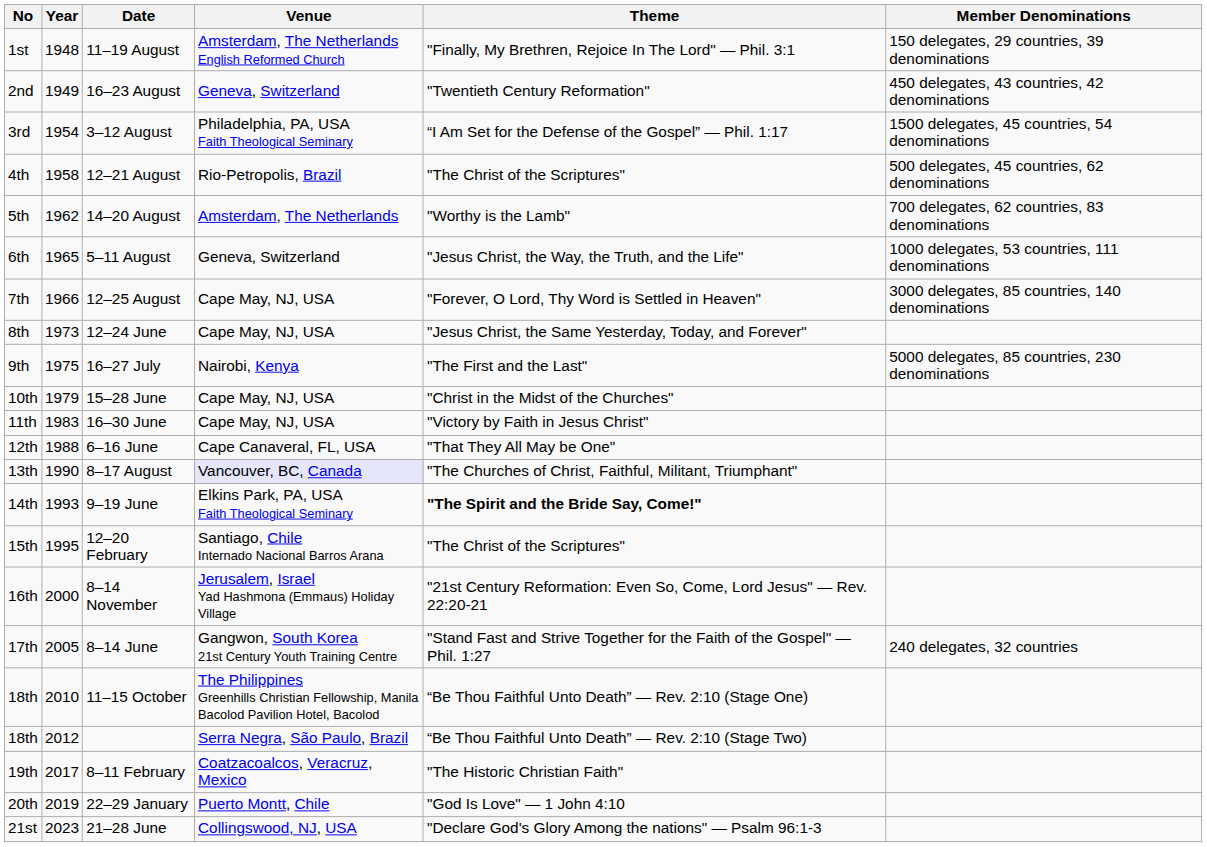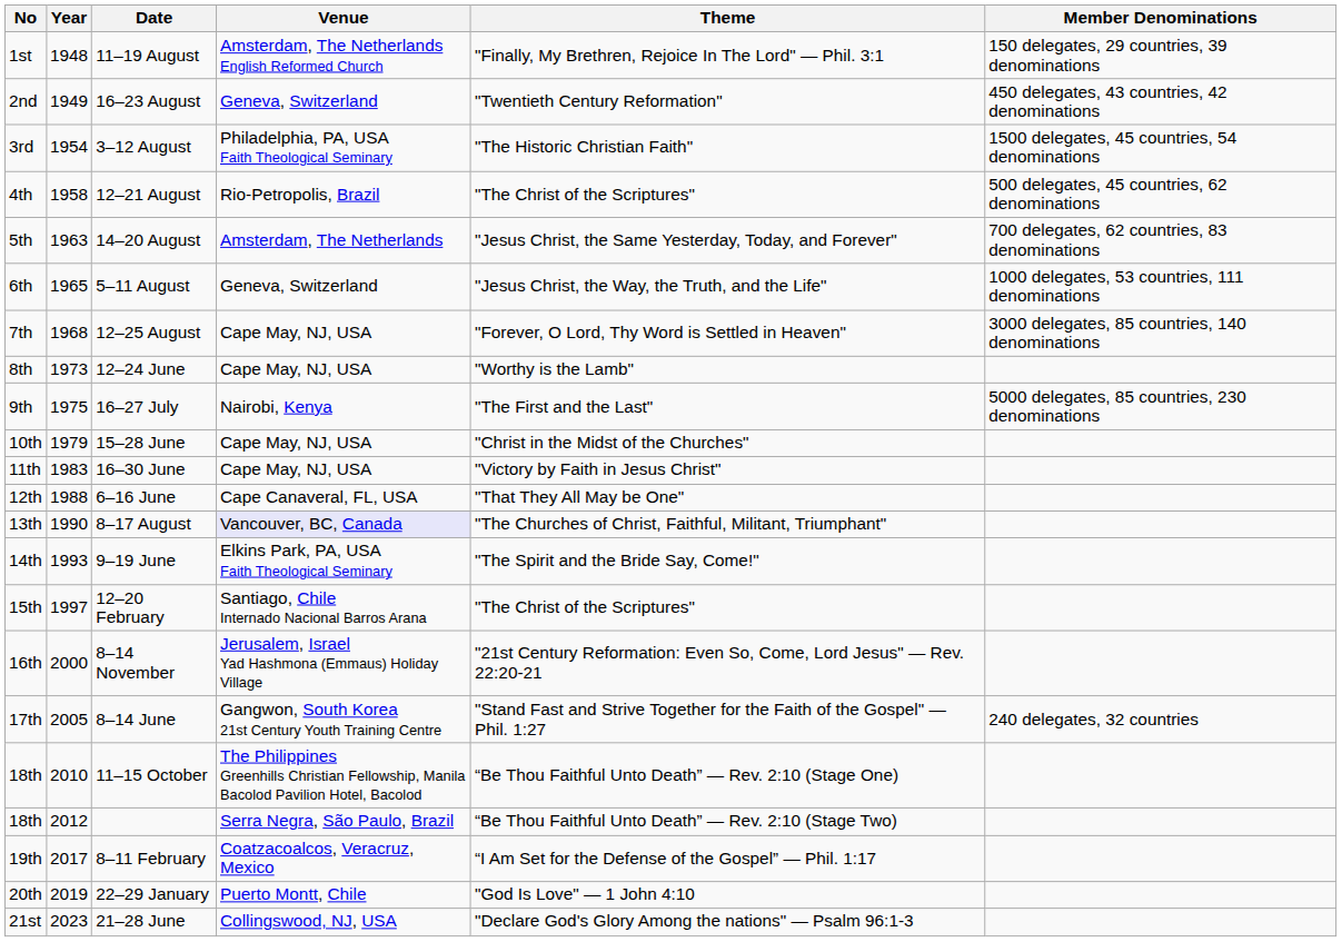3–12 August | Theme: “I Am Set for the Defense of the Gospel” — Phil. 1:17 -> "The Historic Christian Faith"
14–20 August | Year: 1962 -> 1963
14–20 August | Theme: "Worthy is the Lamb" -> "Jesus Christ, the Same Yesterday, Today, and Forever"
12–25 August | Year: 1966 -> 1968
12–24 June | Theme: "Jesus Christ, the Same Yesterday, Today, and Forever" -> "Worthy is the Lamb"
9–19 June | Theme: bold -> normal
12–20 February | Year: 1995 -> 1997
8–11 February | Theme: "The Historic Christian Faith" -> “I Am Set for the Defense of the Gospel” — Phil. 1:17
